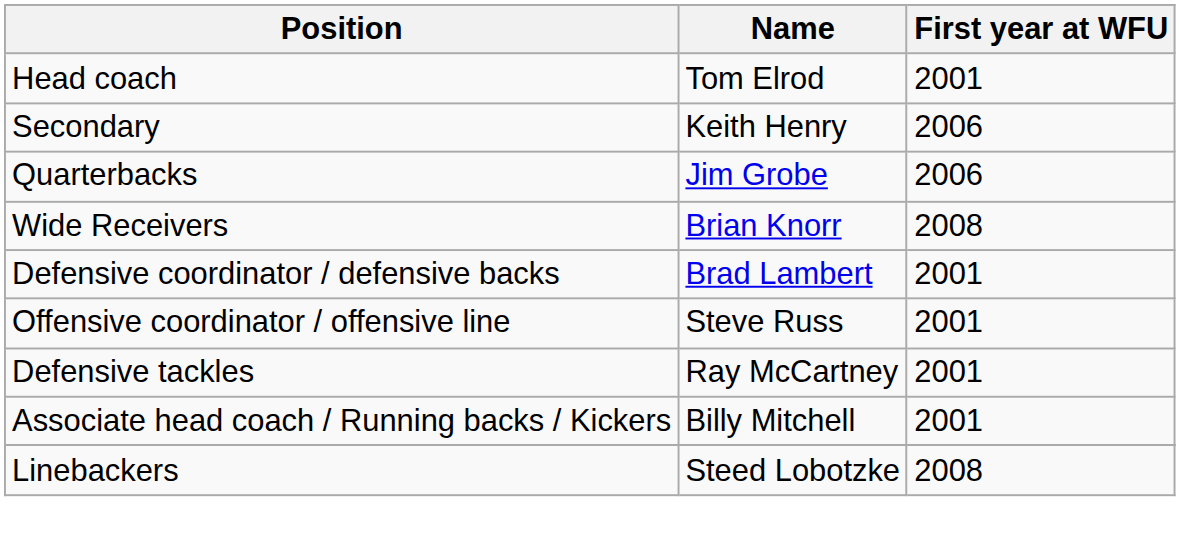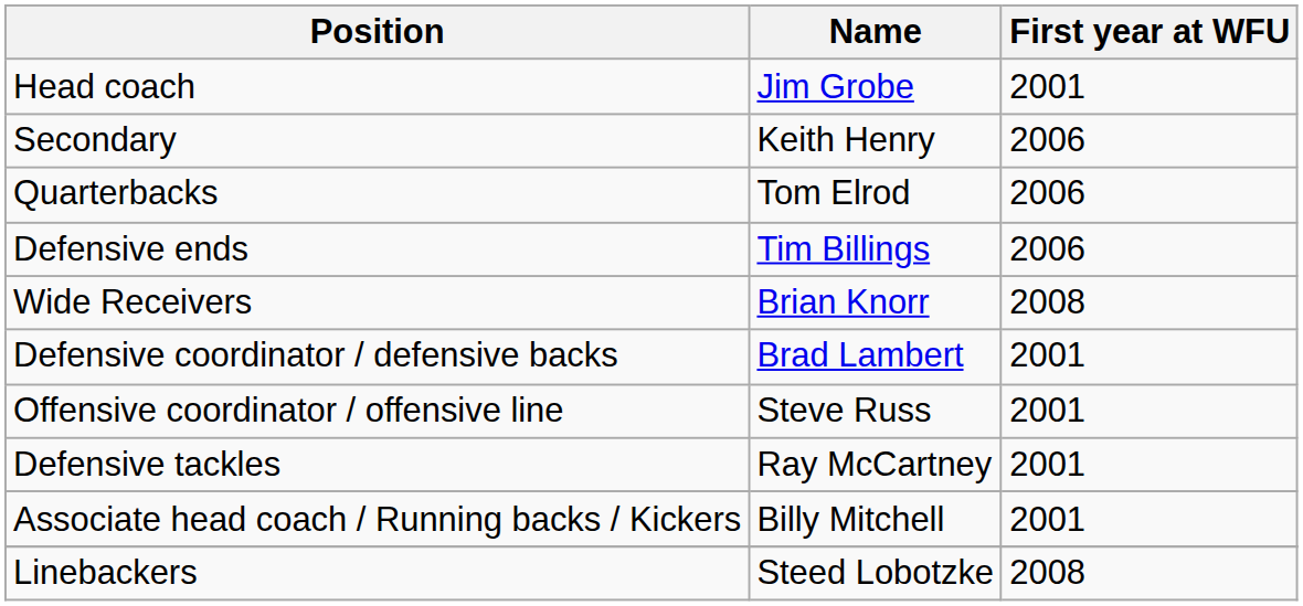Head coach | Name: Tom Elrod -> Jim Grobe
Quarterbacks | Name: Jim Grobe -> Tom Elrod
+ row: Defensive ends | Tim Billings | 2006
